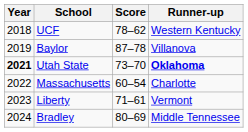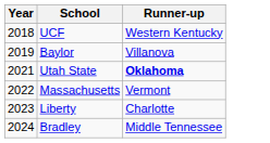- column: Score | 78–62 | 87–78 | 73–70 | 60–54 | 71–61 | 80–69
Utah State | Year: bold -> normal
Massachusetts | Runner-up: Charlotte -> Vermont
Liberty | Runner-up: Vermont -> Charlotte
